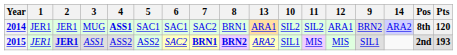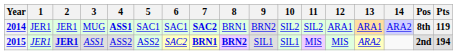columns swapped: 9 <-> 13
2014 | 7: normal -> bold
2014 | Pts: 120 -> 119
2015 | Pts: 193 -> 194
